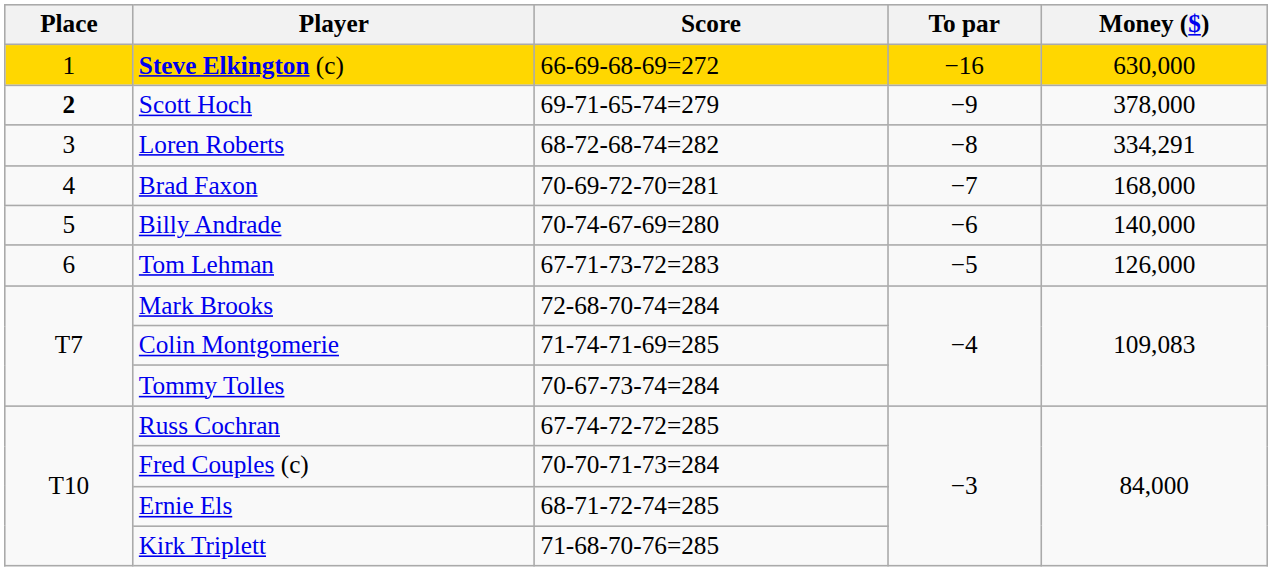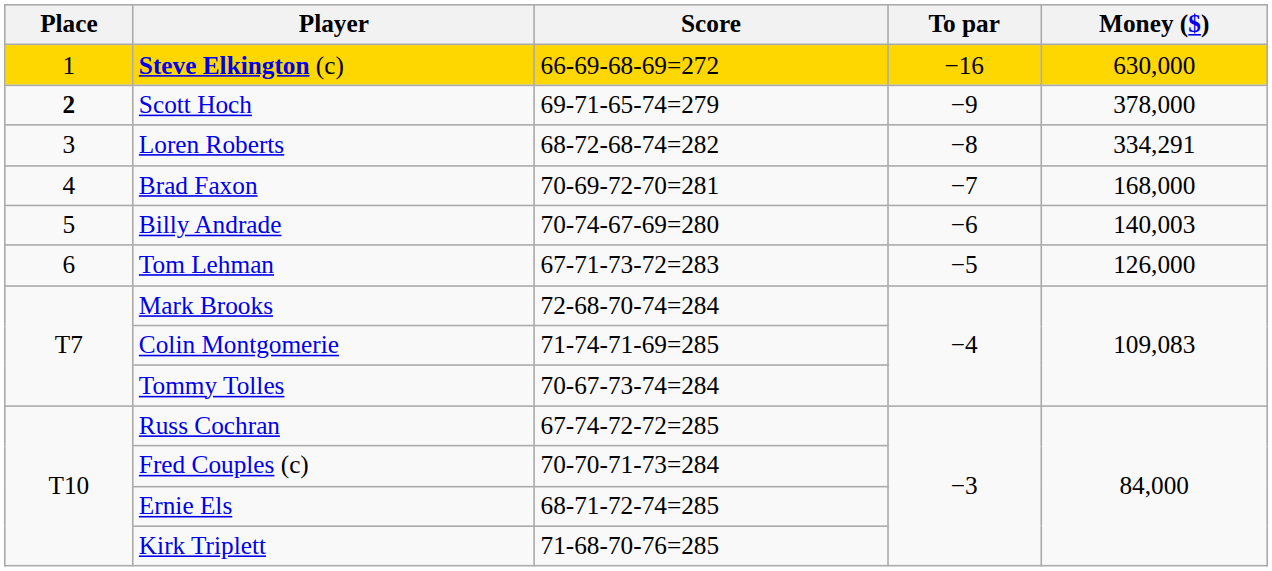Billy Andrade | Money ($): 140,000 -> 140,003
